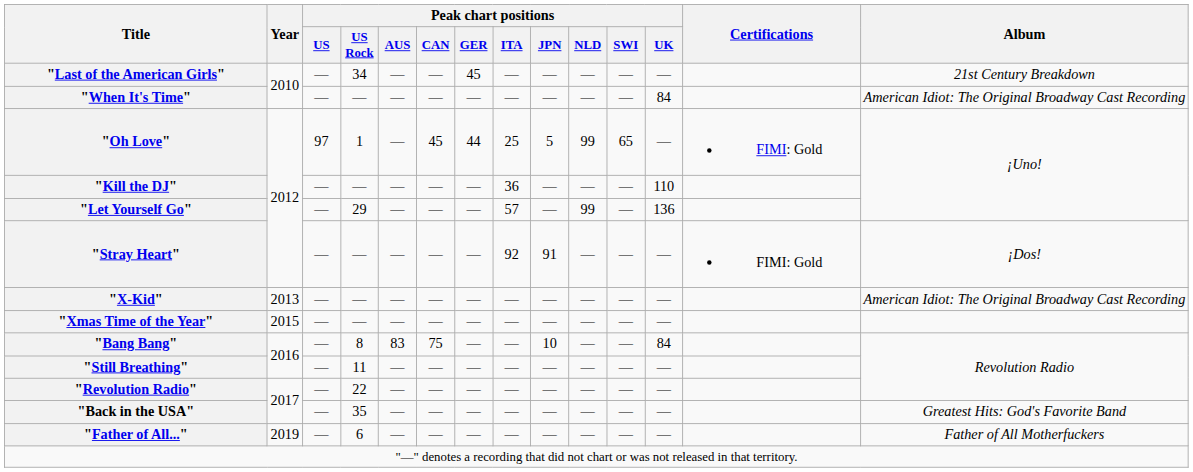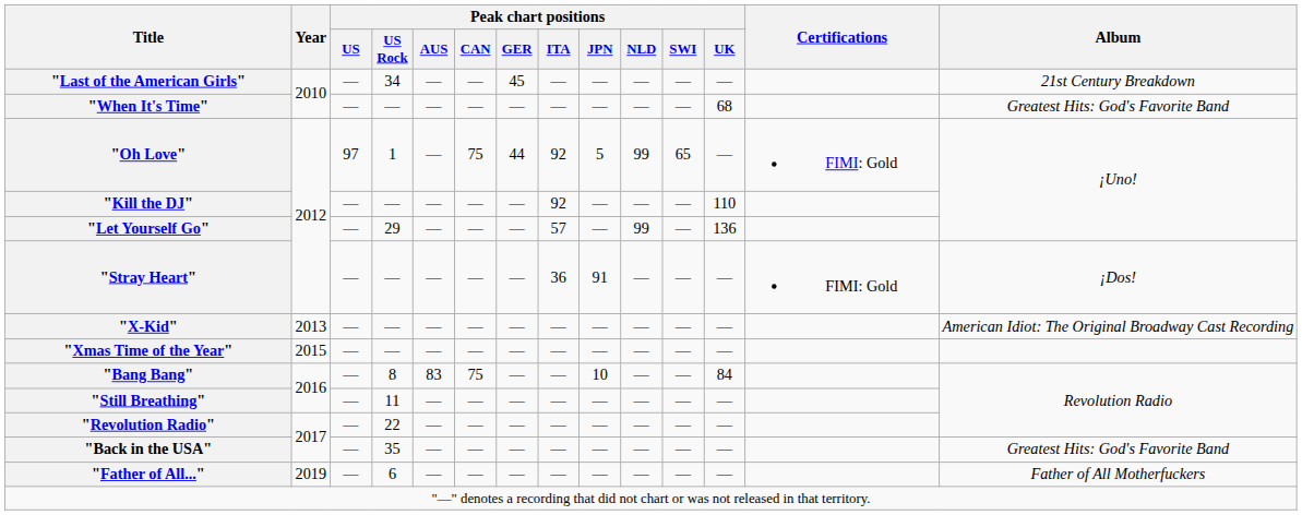"When It's Time" | Peak chart positions / UK: 84 -> 68
"When It's Time" | Album: American Idiot: The Original Broadway Cast Recording -> Greatest Hits: God's Favorite Band
"Oh Love" | Peak chart positions / CAN: 45 -> 75
"Oh Love" | Peak chart positions / ITA: 25 -> 92
"Kill the DJ" | Peak chart positions / ITA: 36 -> 92
"Stray Heart" | Peak chart positions / ITA: 92 -> 36
